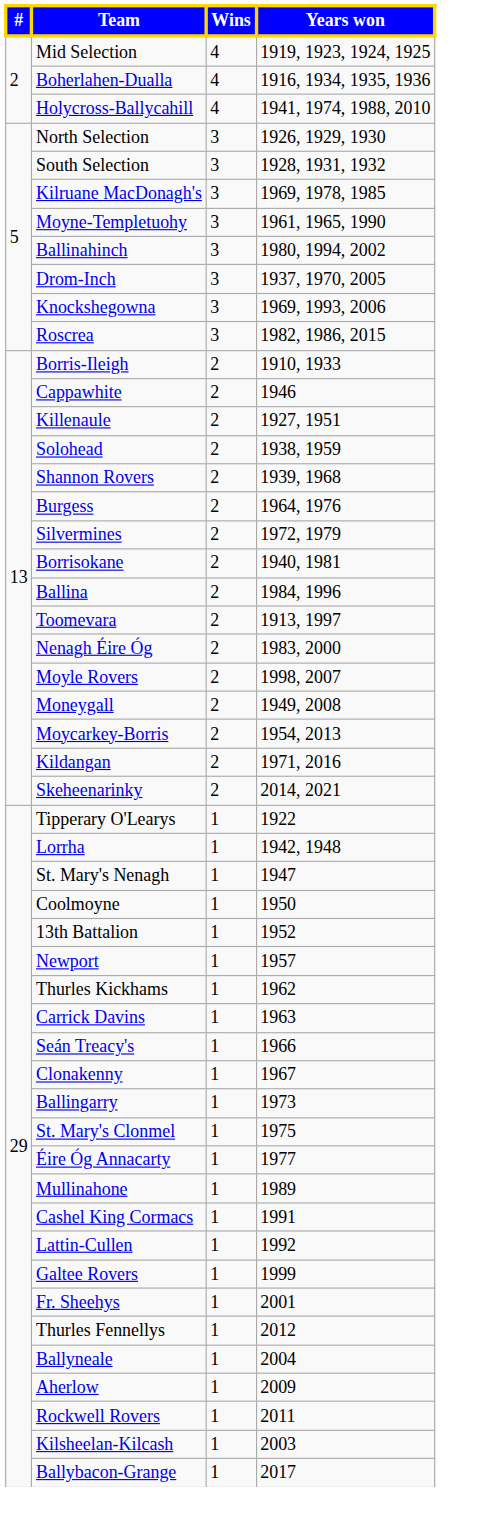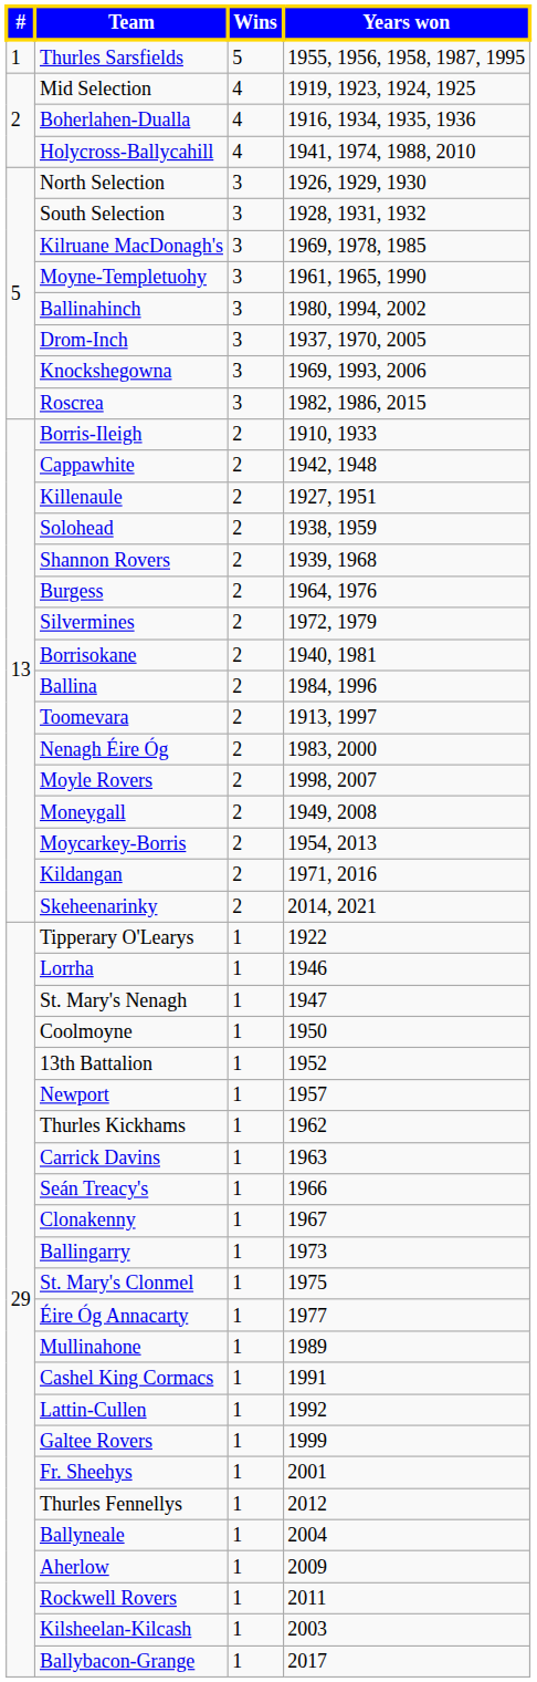+ row: 1 | Thurles Sarsfields | 5 | 1955, 1956, 1958, 1987, 1995
Cappawhite | Years won: 1946 -> 1942, 1948
Lorrha | Years won: 1942, 1948 -> 1946
